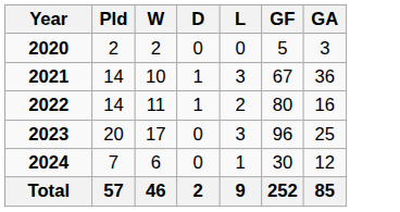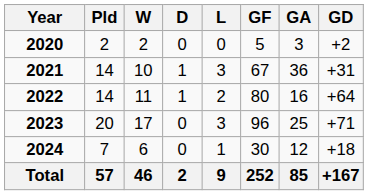+ column: GD | +2 | +31 | +64 | +71 | +18 | +167
